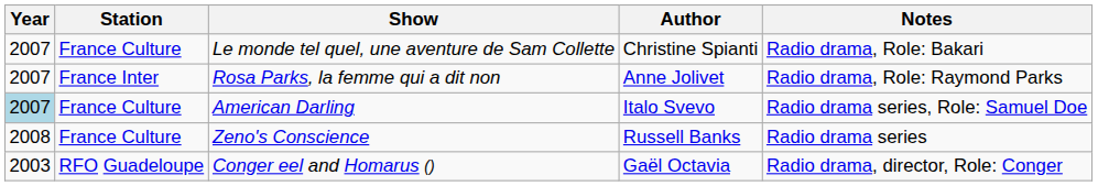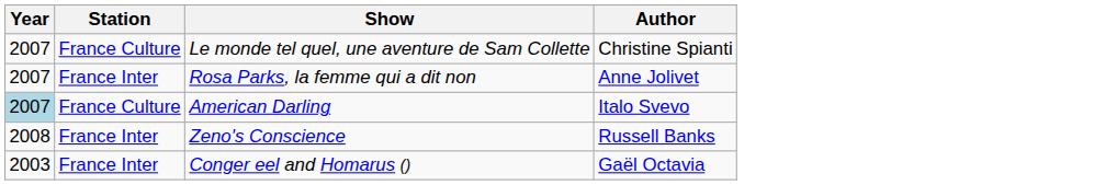- column: Notes | Radio drama, Role: Bakari | Radio drama, Role: Raymond Parks | Radio drama series, Role: Samuel Doe | Radio drama series | Radio drama, director, Role: Conger
Zeno's Conscience | Station: France Culture -> France Inter
Conger eel and Homarus () | Station: RFO Guadeloupe -> France Inter
